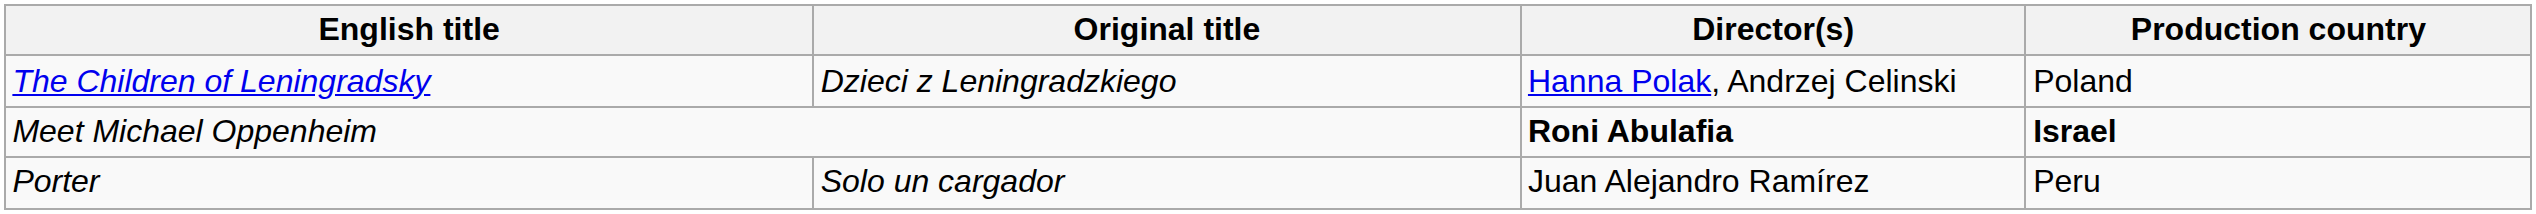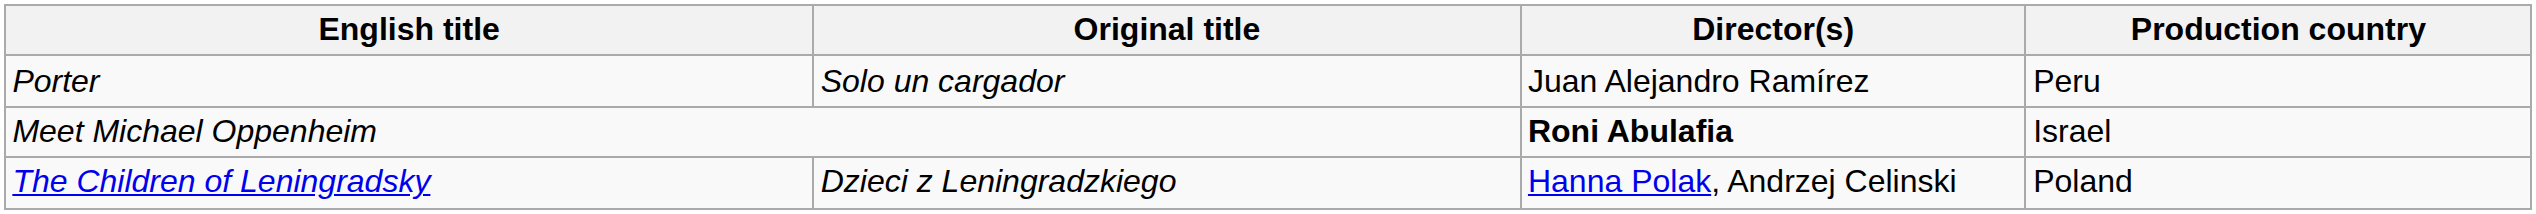rows swapped: The Children of Leningradsky <-> Porter
Meet Michael Oppenheim | Production country: bold -> normal
